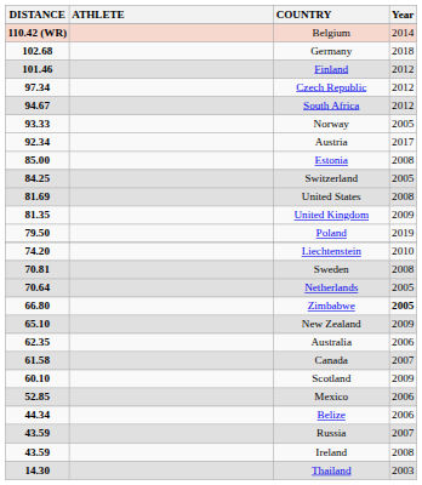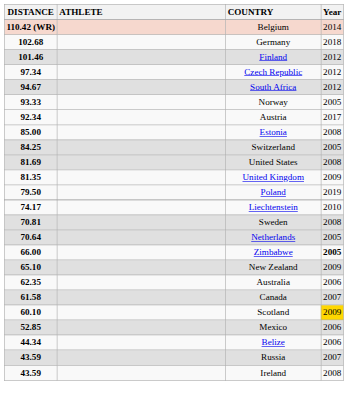Liechtenstein | DISTANCE: 74.20 -> 74.17
Zimbabwe | DISTANCE: 66.80 -> 66.00
Scotland | Year: no background -> gold background
- row: 14.30 | Thailand | 2003
